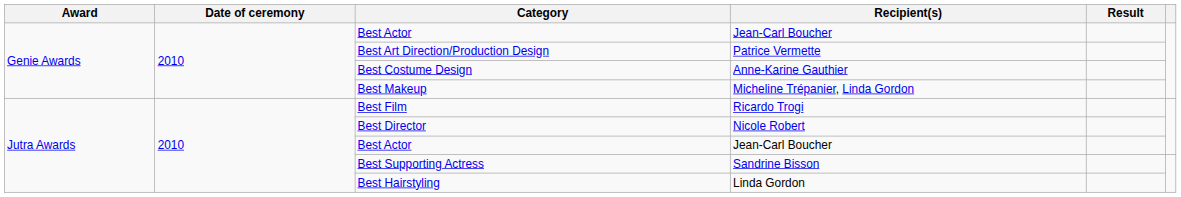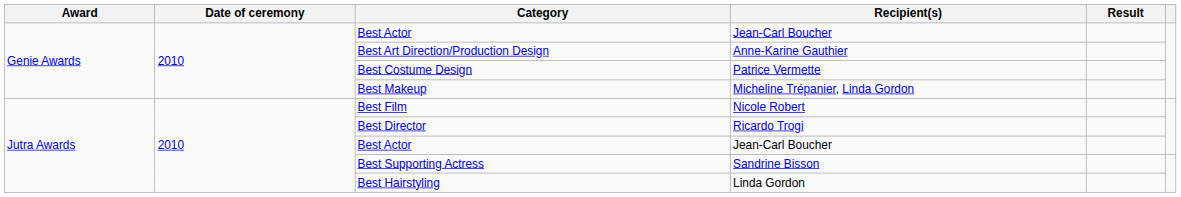Best Art Direction/Production Design | Recipient(s): Patrice Vermette -> Anne-Karine Gauthier
Best Costume Design | Recipient(s): Anne-Karine Gauthier -> Patrice Vermette
Best Film | Recipient(s): Ricardo Trogi -> Nicole Robert
Best Director | Recipient(s): Nicole Robert -> Ricardo Trogi
